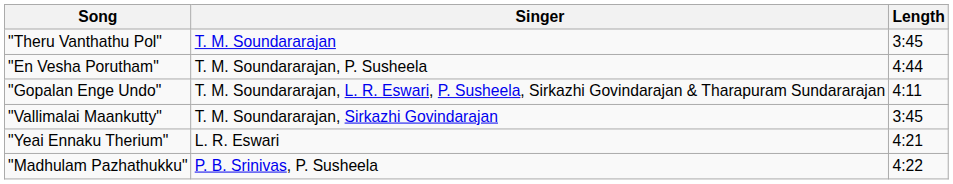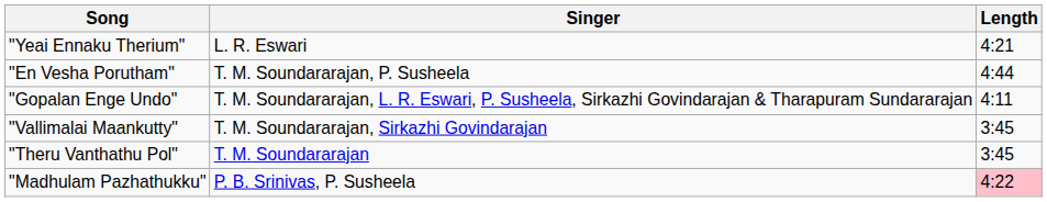rows swapped: "Theru Vanthathu Pol" <-> "Yeai Ennaku Therium"
"Madhulam Pazhathukku" | Length: no background -> pink background
